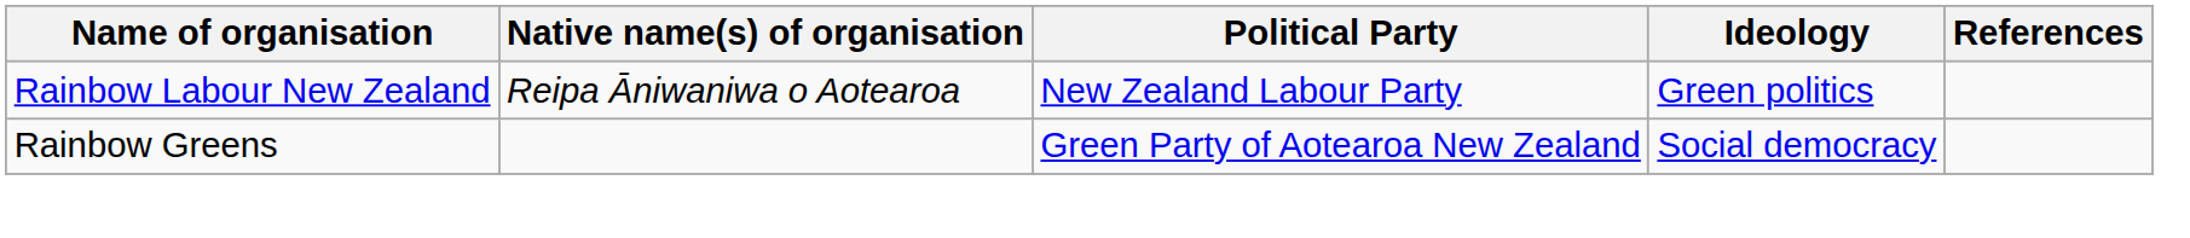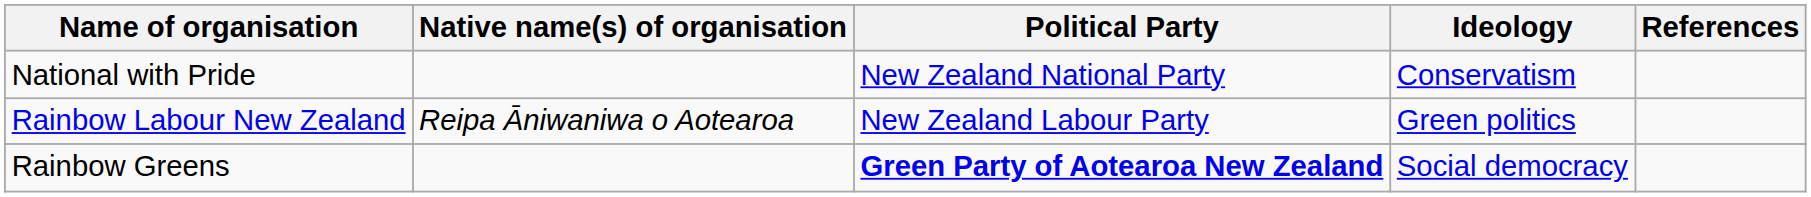+ row: National with Pride | New Zealand National Party | Conservatism
Rainbow Greens | Political Party: normal -> bold
